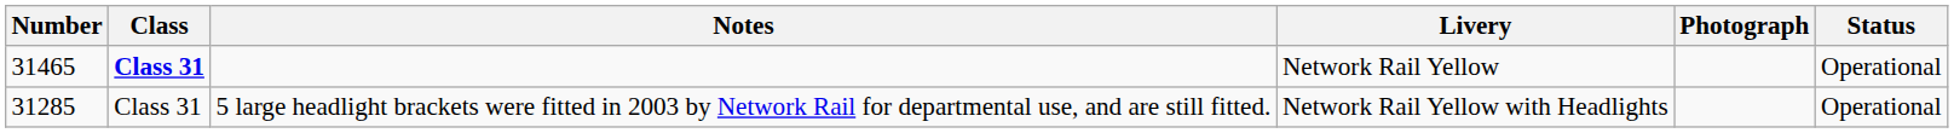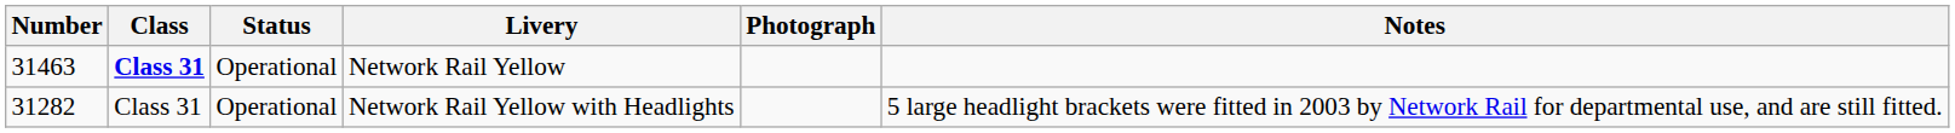columns swapped: Status <-> Notes
Network Rail Yellow | Number: 31465 -> 31463
Network Rail Yellow with Headlights | Number: 31285 -> 31282
